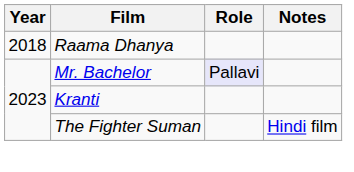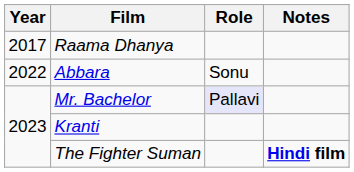Raama Dhanya | Year: 2018 -> 2017
+ row: 2022 | Abbara | Sonu
The Fighter Suman | Notes: normal -> bold
